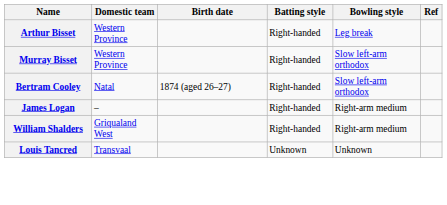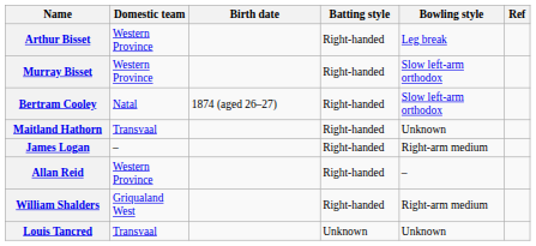+ row: Maitland Hathorn | Transvaal | Right-handed | Unknown
+ row: Allan Reid | Western Province | Right-handed | –
